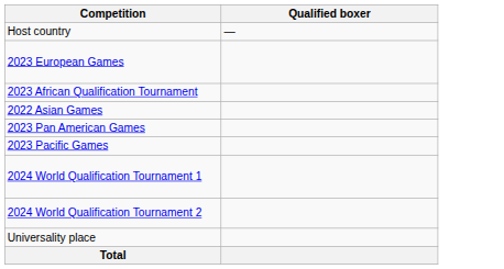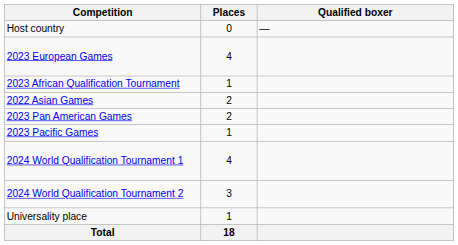+ column: Places | 0 | 4 | 1 | 2 | 2 | 1 | 4 | 3 | 1 | 18
